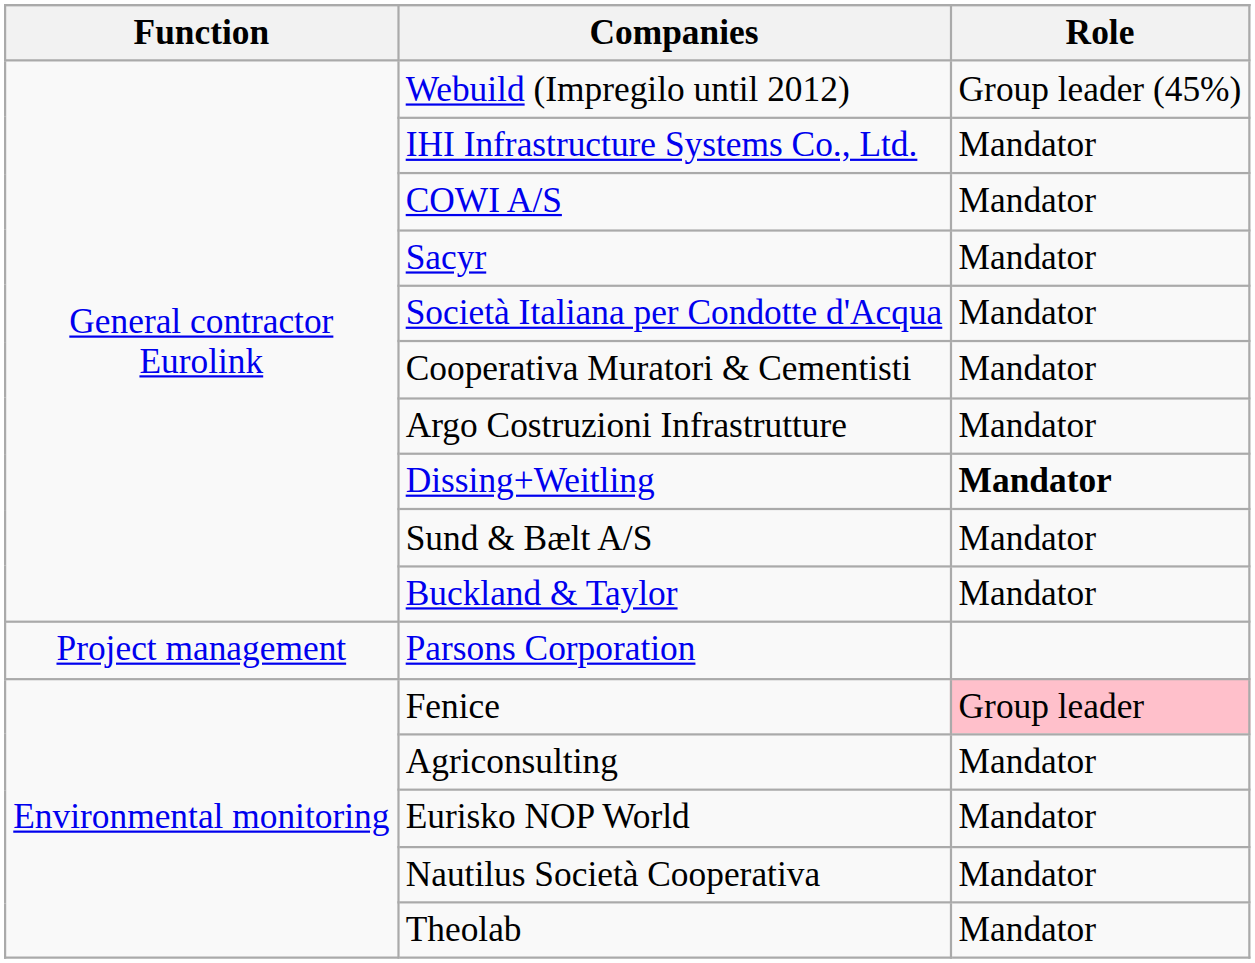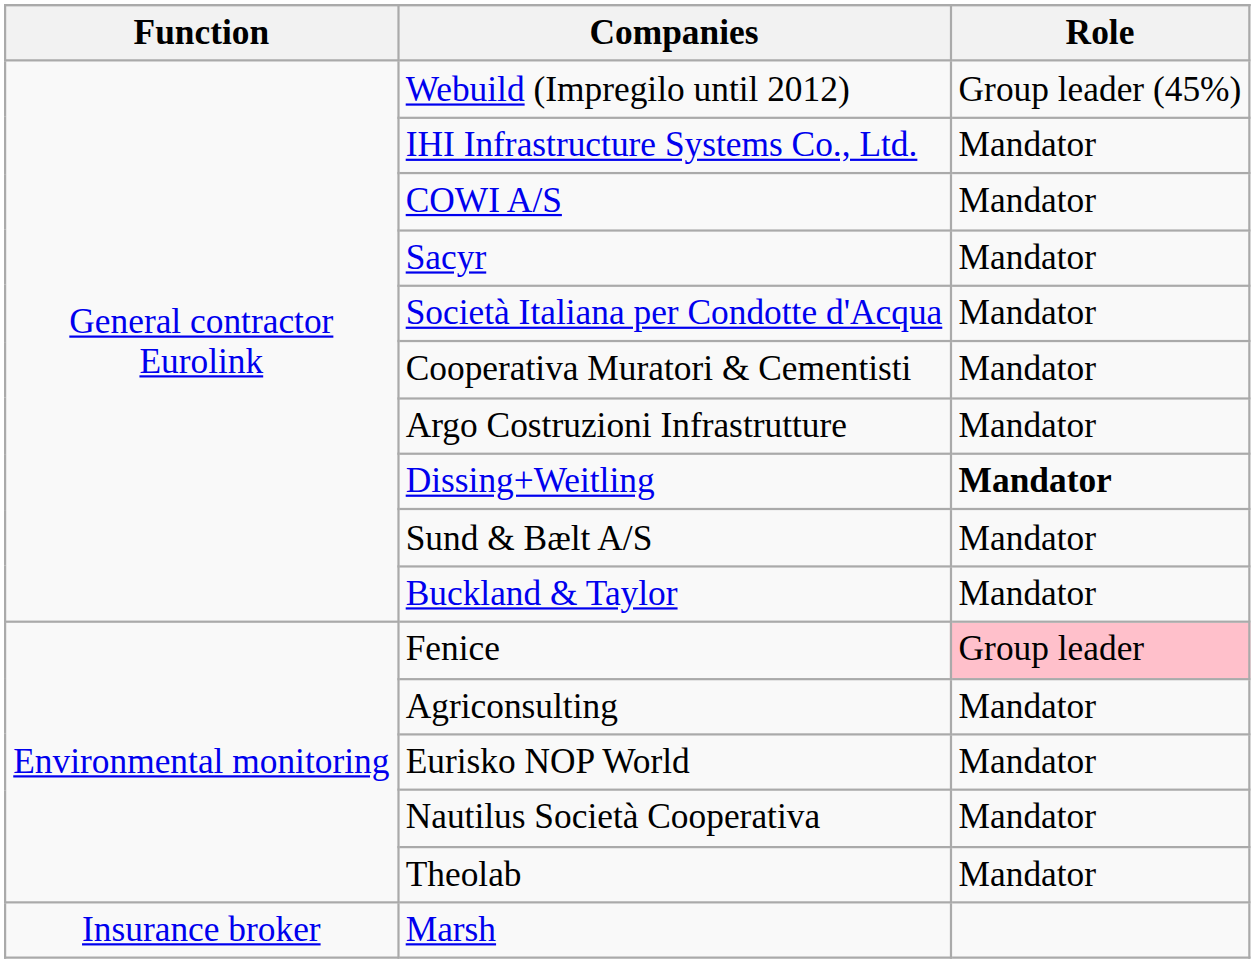- row: Project management | Parsons Corporation
+ row: Insurance broker | Marsh
